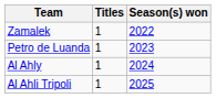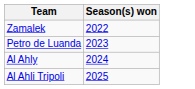- column: Titles | 1 | 1 | 1 | 1
